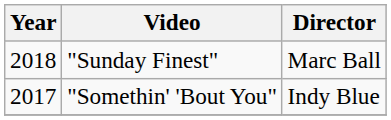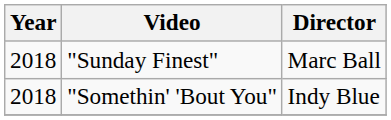"Somethin' 'Bout You" | Year: 2017 -> 2018
